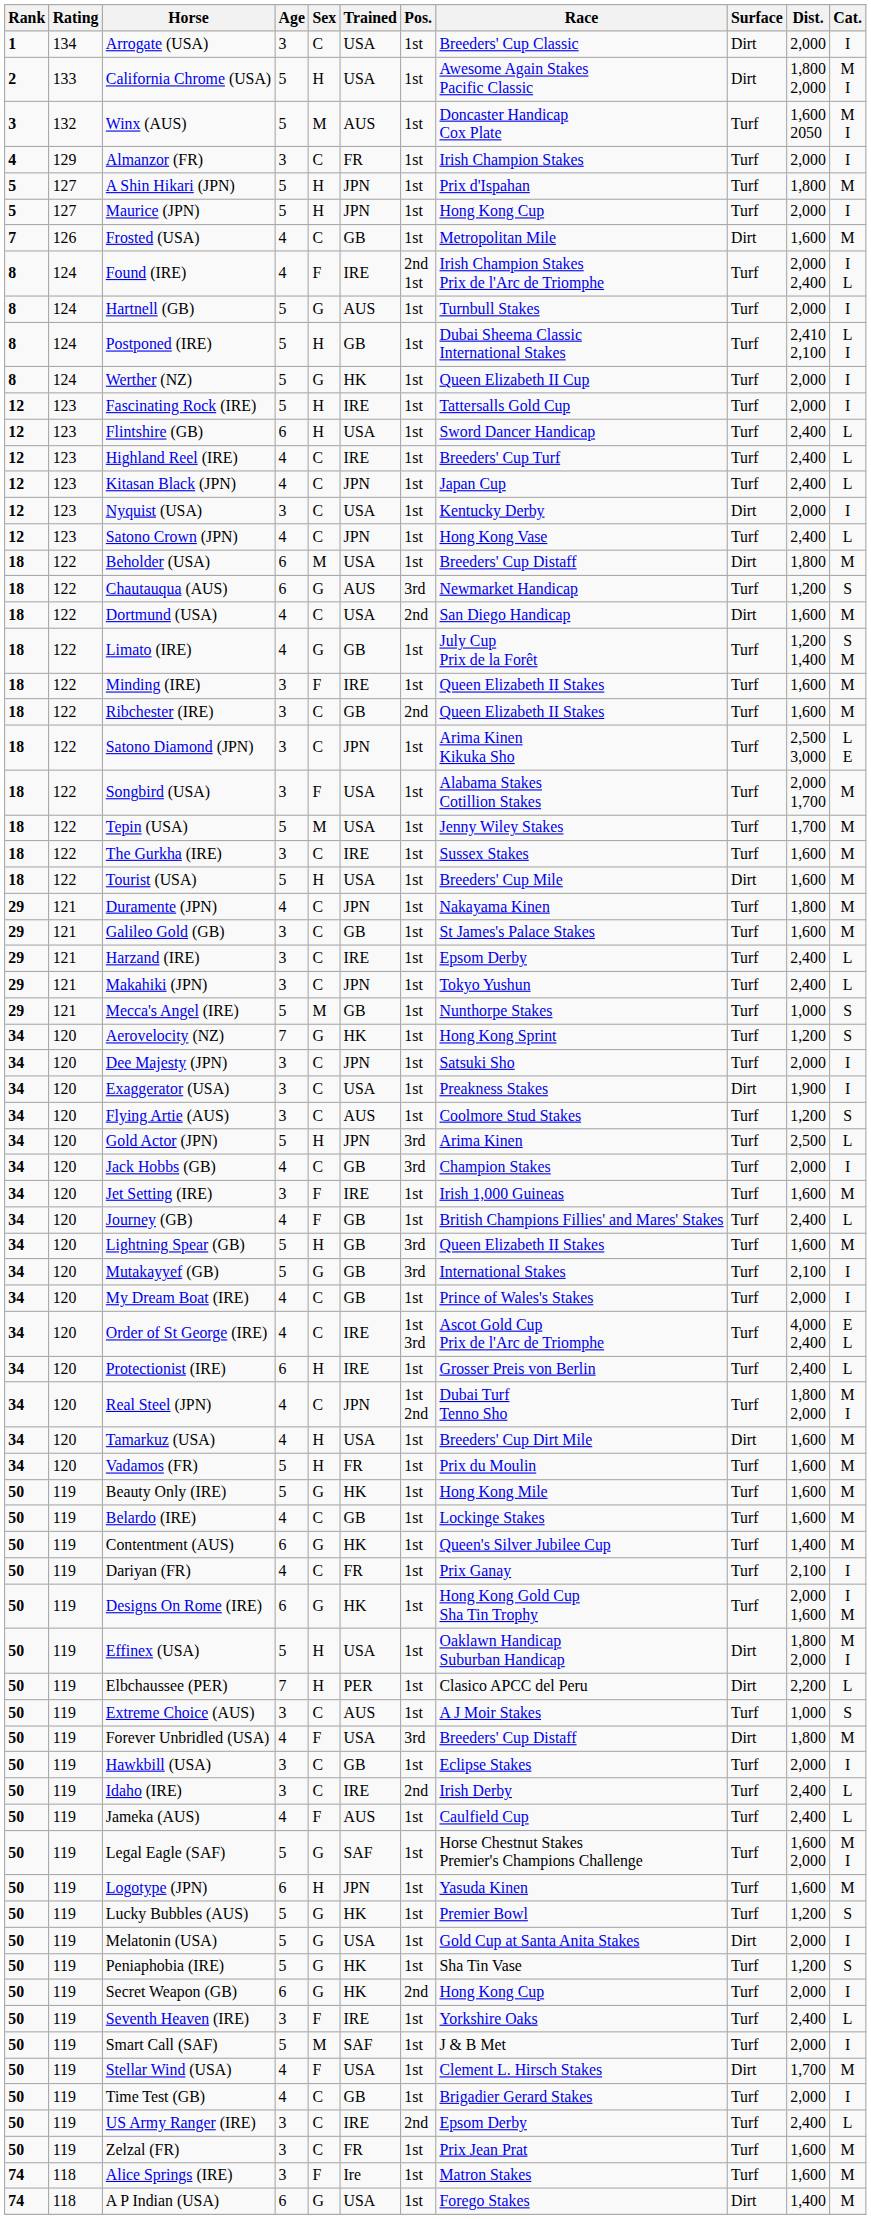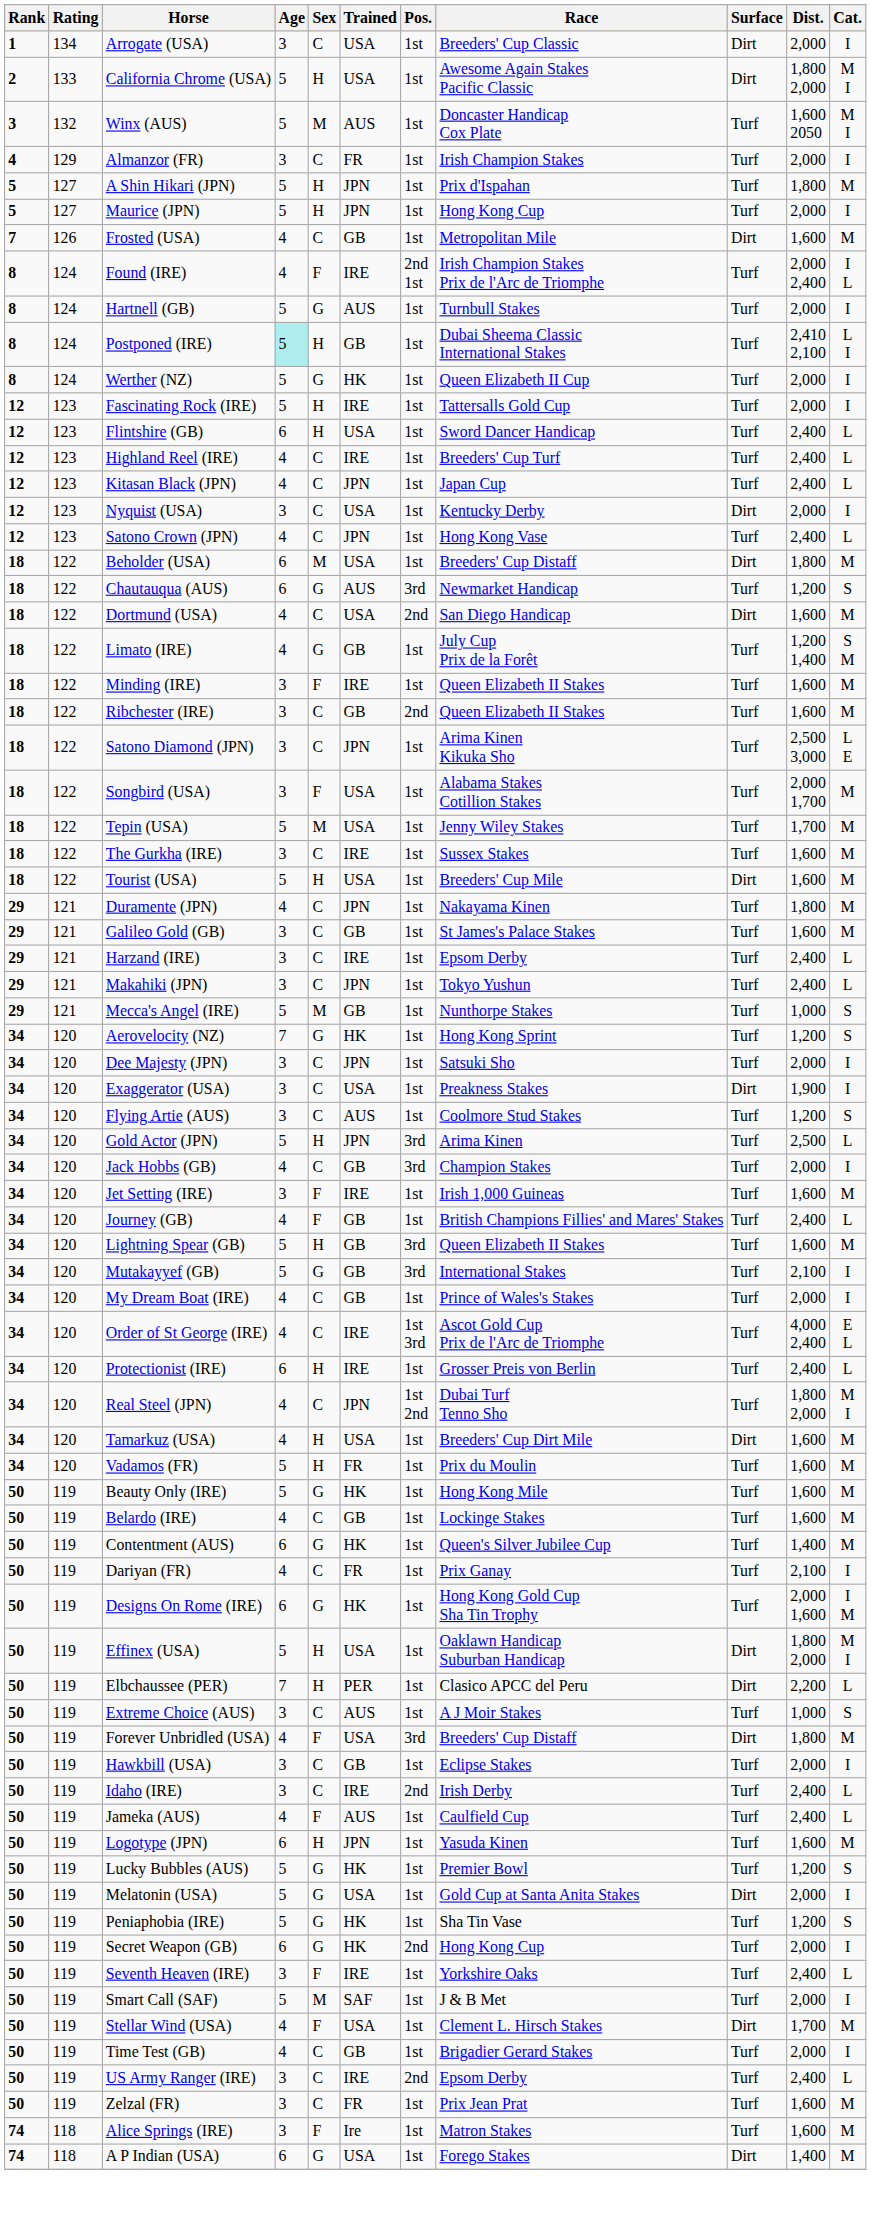Postponed (IRE) | Age: no background -> paleturquoise background
- row: 50 | 119 | Legal Eagle (SAF) | 5 | G | SAF | 1st | Horse Chestnut Stakes Premier's Champions Challenge | Turf | 1,600 2,000 | M I
